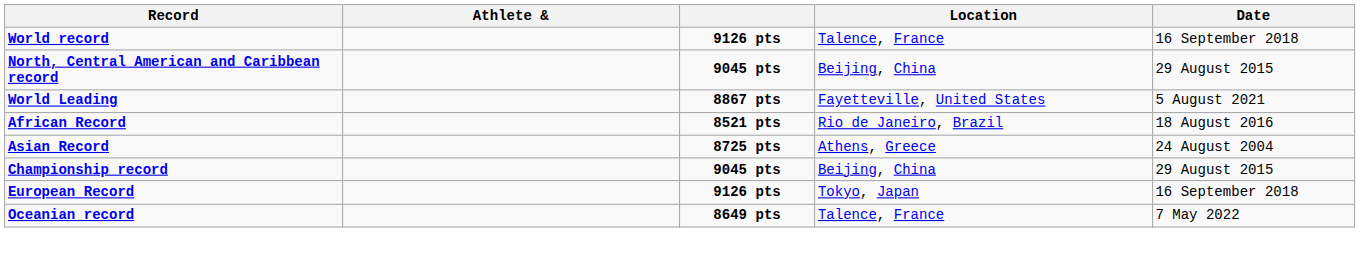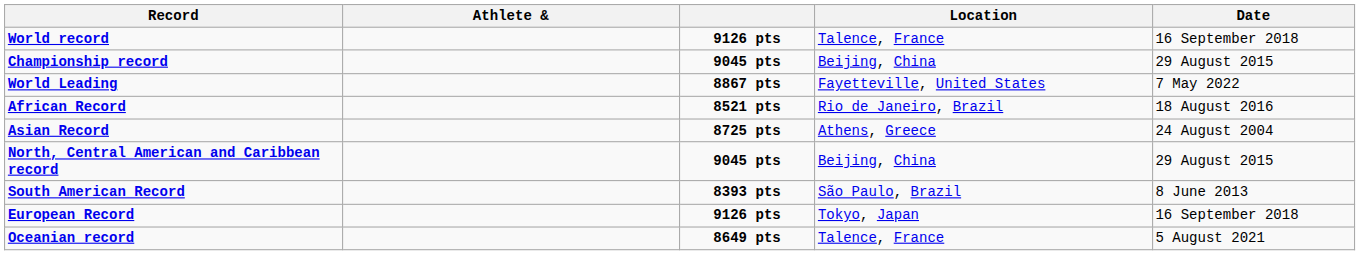rows swapped: Championship record <-> North, Central American and Caribbean record
World Leading | Date: 5 August 2021 -> 7 May 2022
+ row: South American Record | 8393 pts | São Paulo, Brazil | 8 June 2013
Oceanian record | Date: 7 May 2022 -> 5 August 2021
